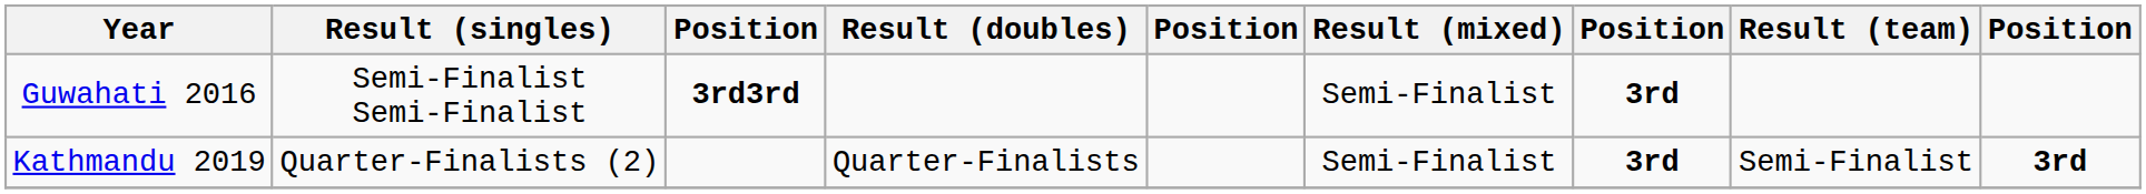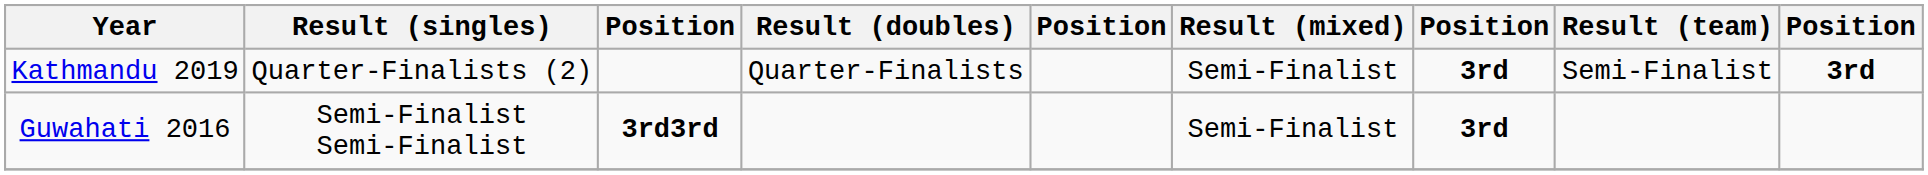rows swapped: Guwahati 2016 <-> Kathmandu 2019
